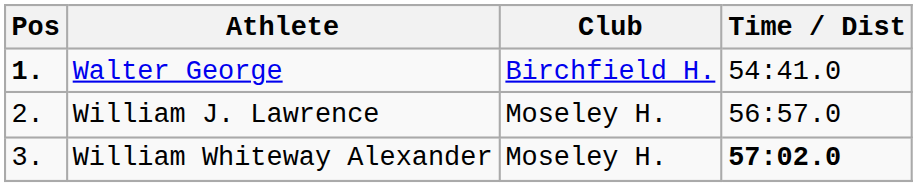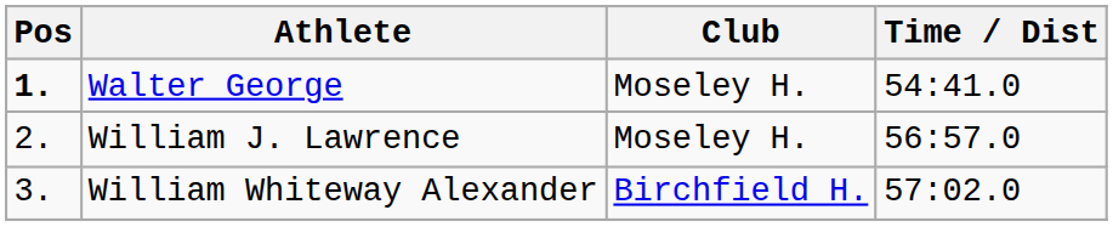Walter George | Club: Birchfield H. -> Moseley H.
William Whiteway Alexander | Club: Moseley H. -> Birchfield H.
William Whiteway Alexander | Time / Dist: bold -> normal
